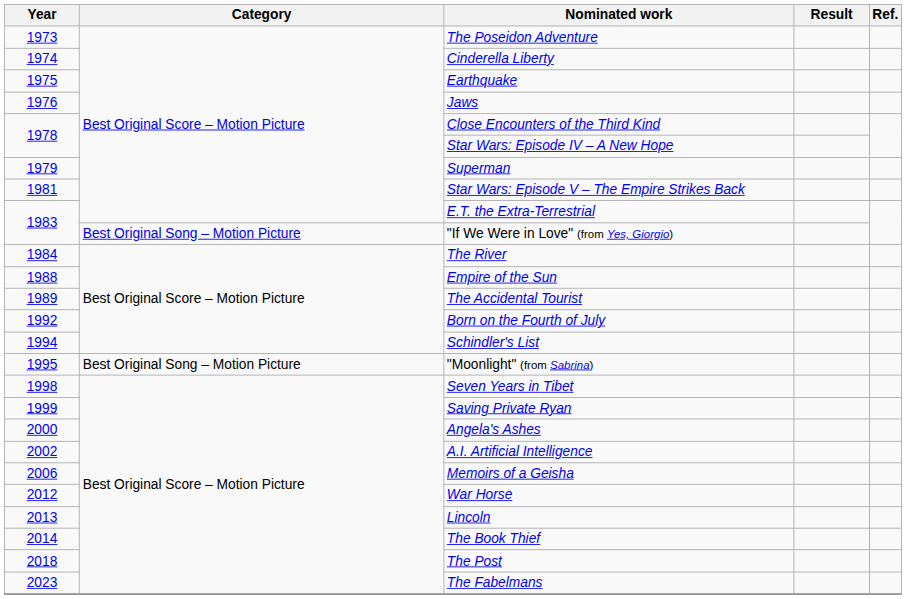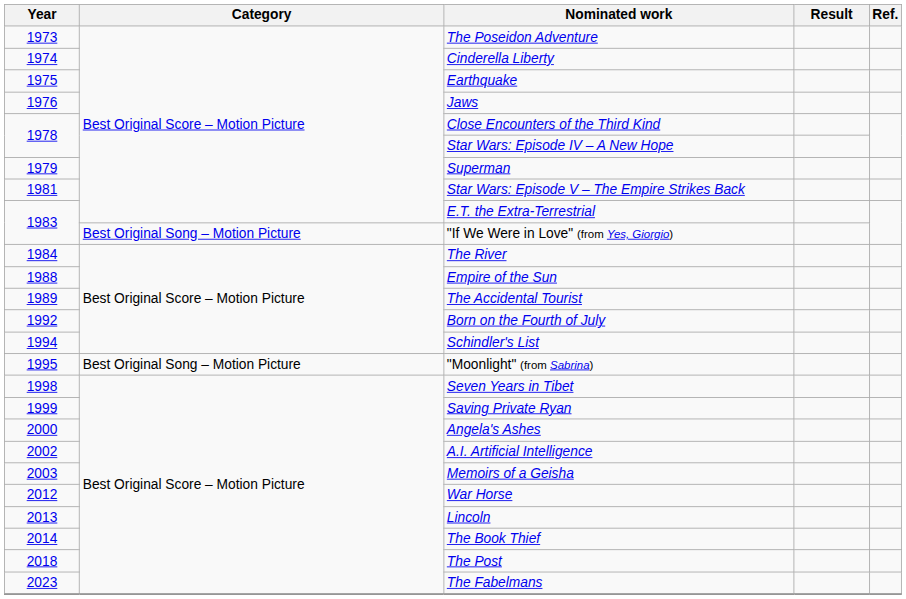Memoirs of a Geisha | Year: 2006 -> 2003
